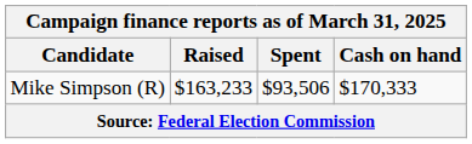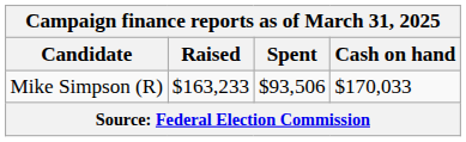Mike Simpson (R) | Cash on hand: $170,333 -> $170,033
